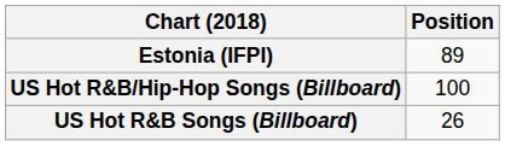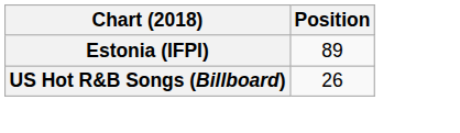- row: US Hot R&B/Hip-Hop Songs (Billboard) | 100
